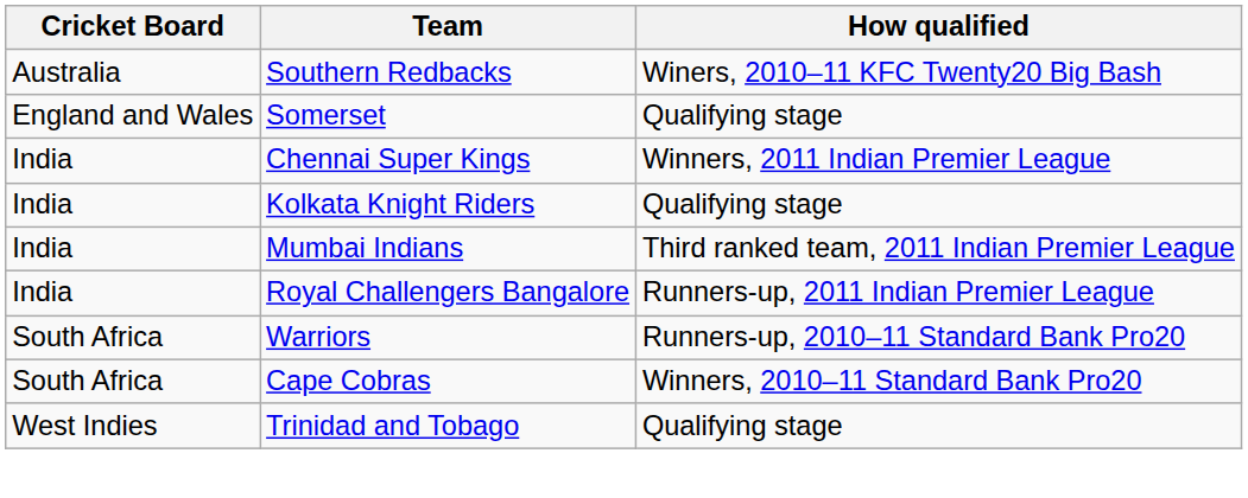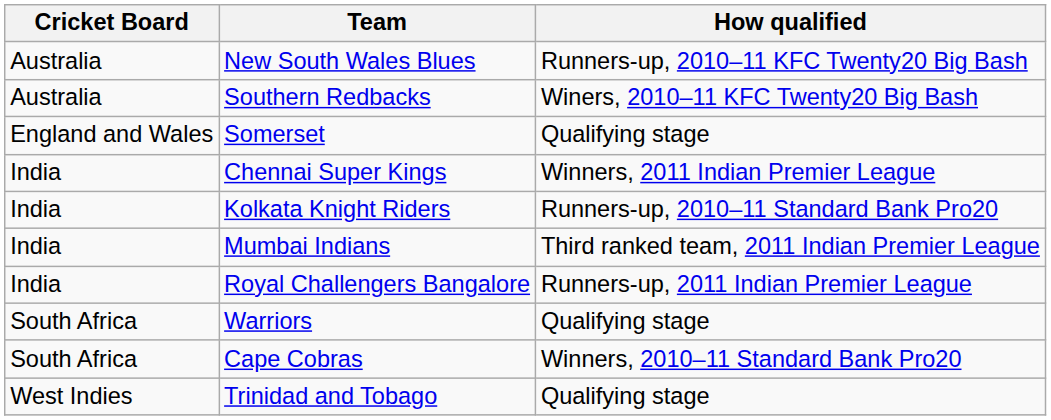+ row: Australia | New South Wales Blues | Runners-up, 2010–11 KFC Twenty20 Big Bash
Kolkata Knight Riders | How qualified: Qualifying stage -> Runners-up, 2010–11 Standard Bank Pro20
Warriors | How qualified: Runners-up, 2010–11 Standard Bank Pro20 -> Qualifying stage
